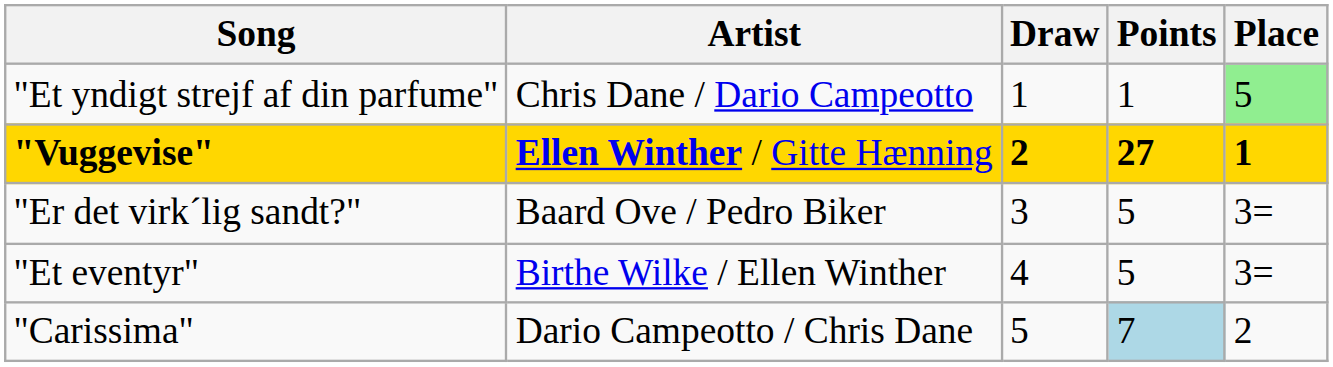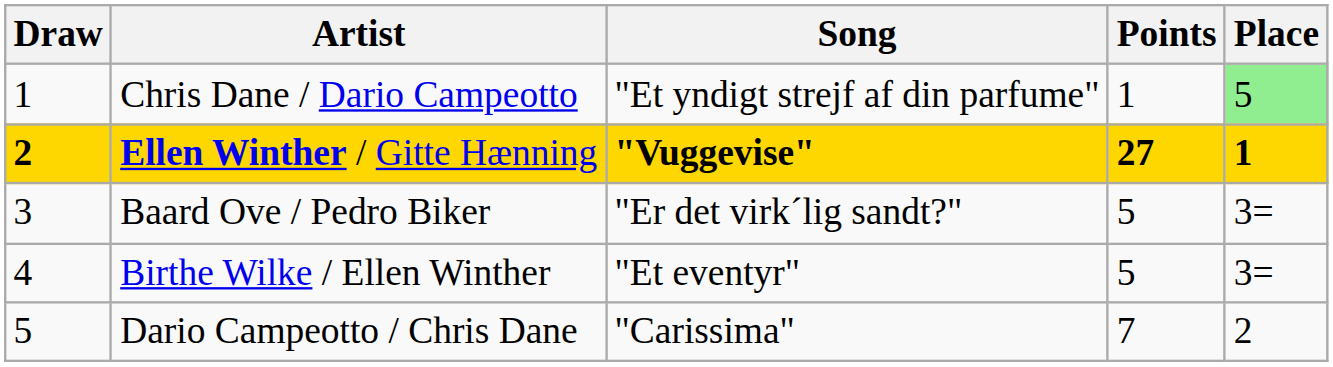columns swapped: Draw <-> Song
Dario Campeotto / Chris Dane | Points: lightblue background -> no background
